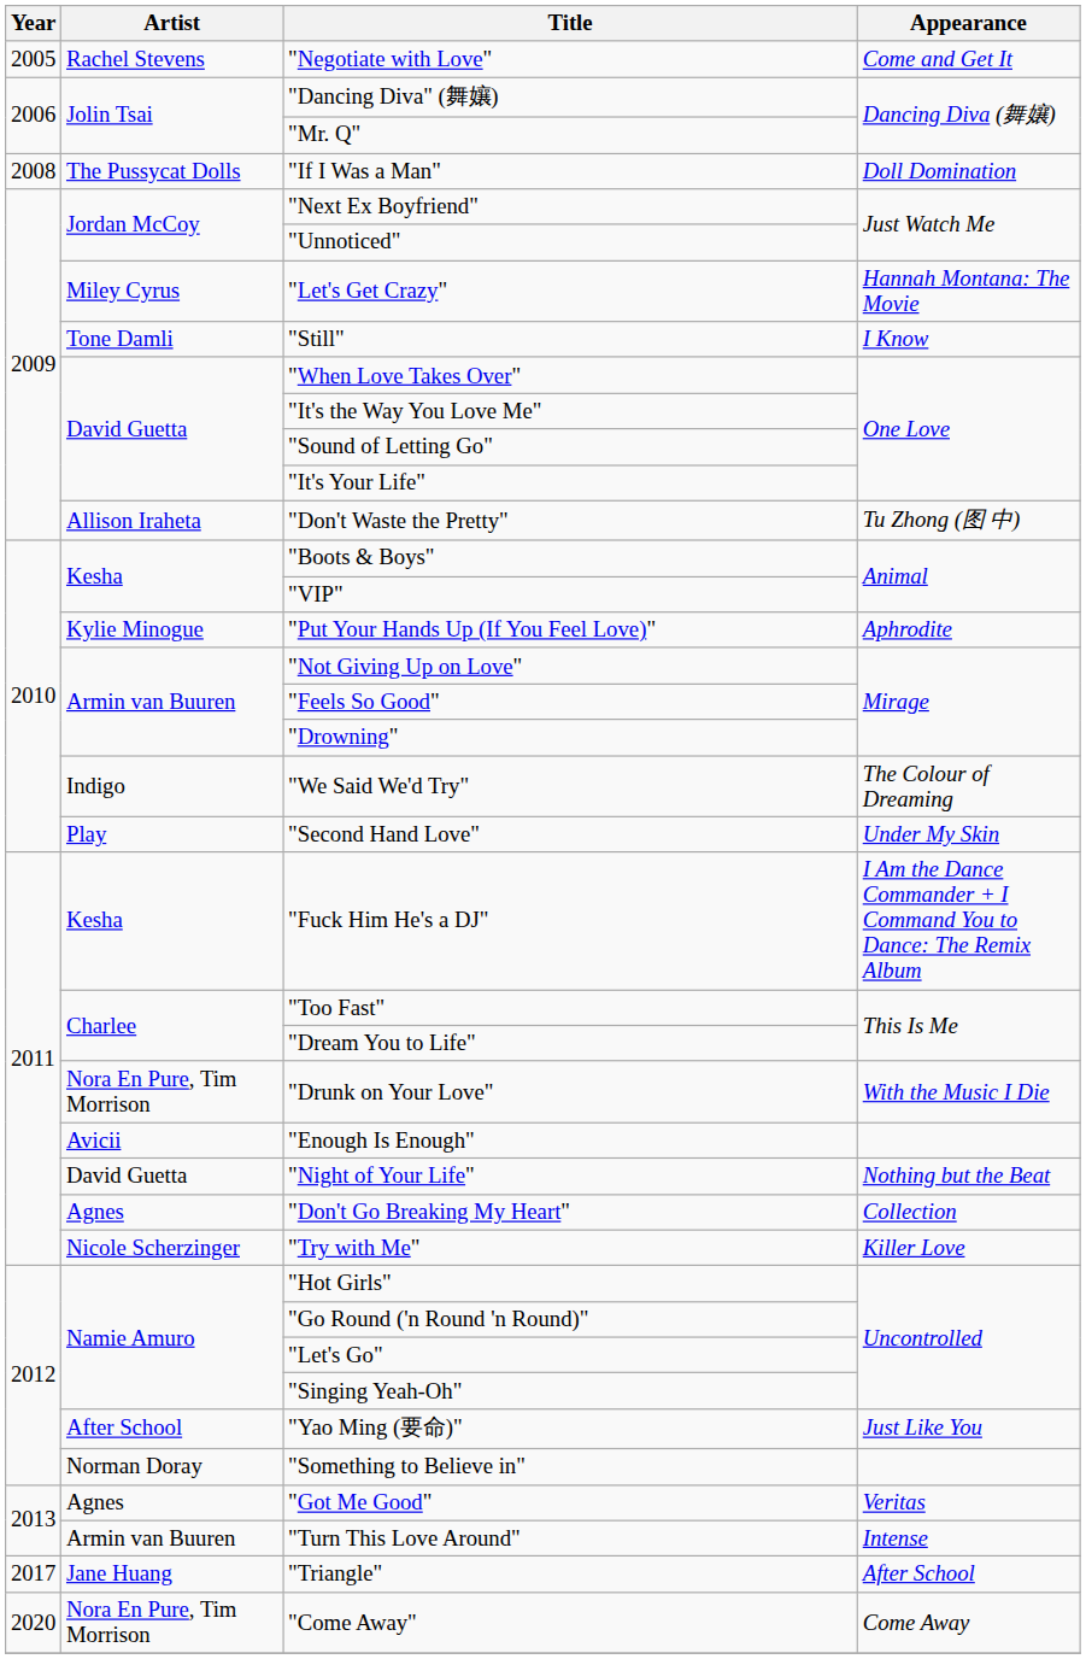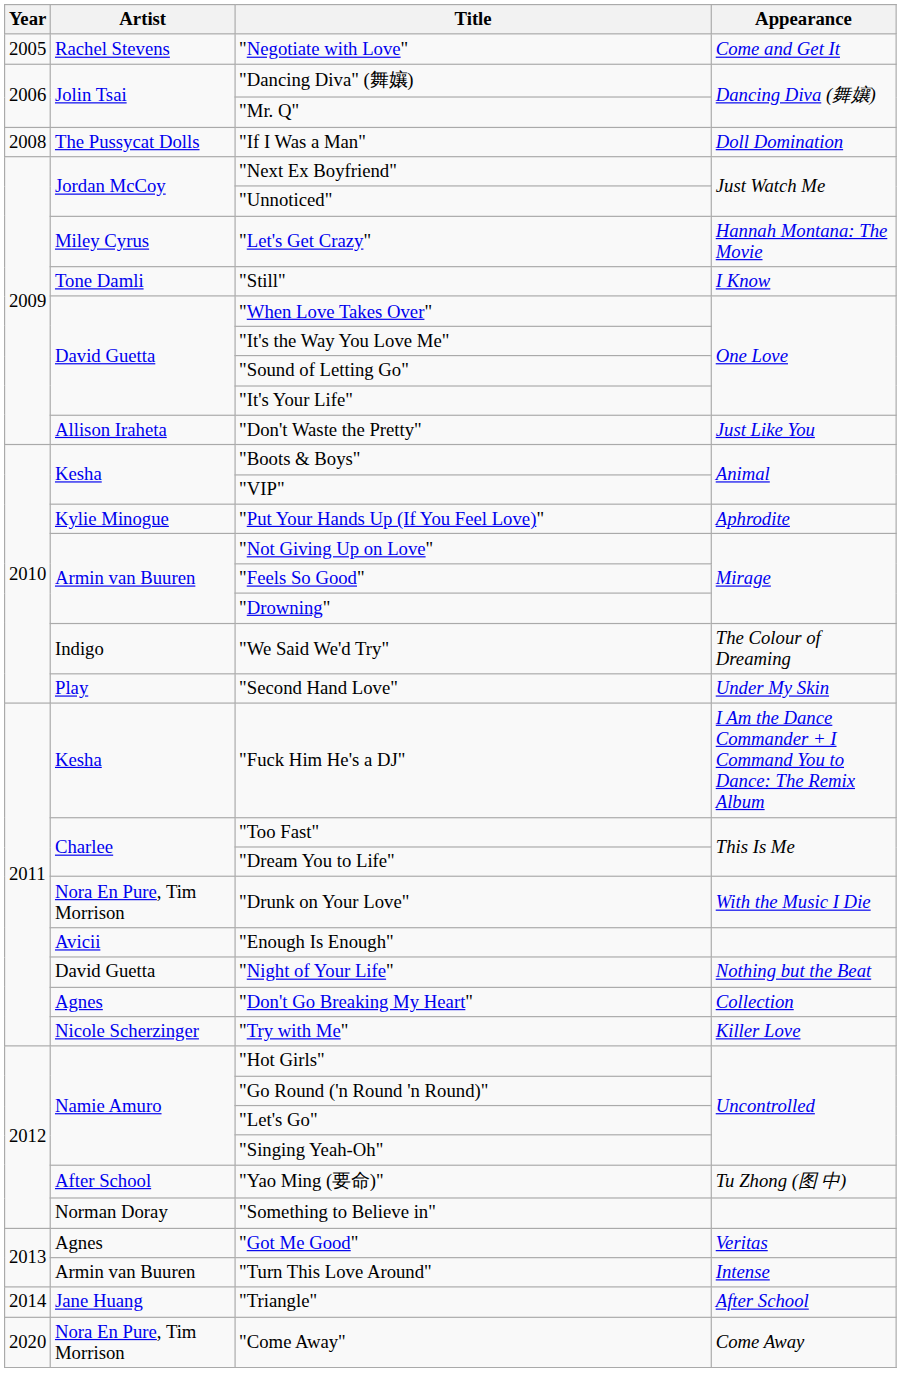"Don't Waste the Pretty" | Appearance: Tu Zhong (图 中) -> Just Like You
"Yao Ming (要命)" | Appearance: Just Like You -> Tu Zhong (图 中)
"Triangle" | Year: 2017 -> 2014
